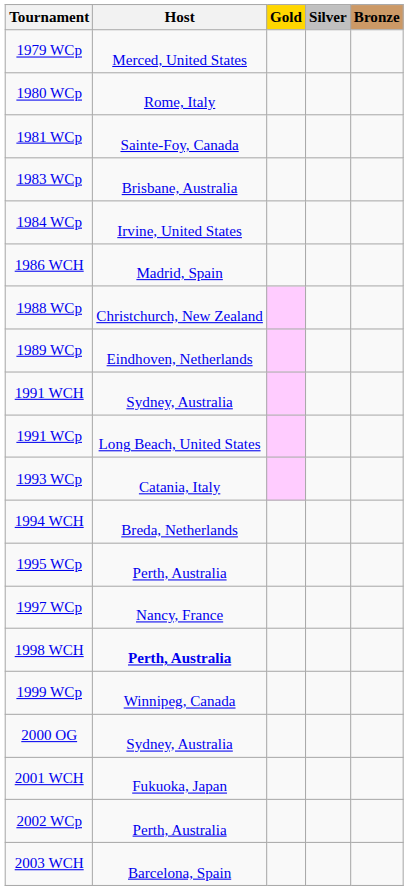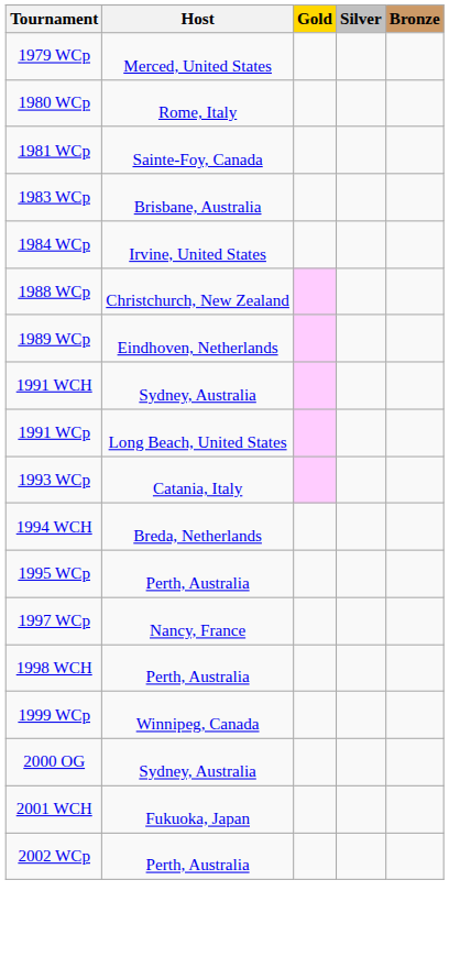- row: 1986 WCH | Madrid, Spain
1998 WCH | Host: bold -> normal
- row: 2003 WCH | Barcelona, Spain
